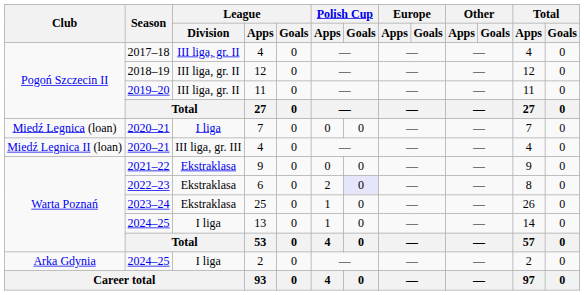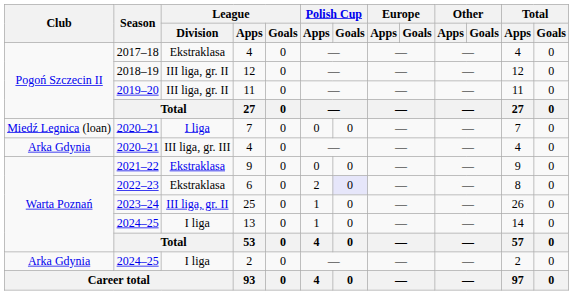2017–18 / 4 | League / Division: III liga, gr. II -> Ekstraklasa
2020–21 / 4 | Club: Miedź Legnica II (loan) -> Arka Gdynia
25 | League / Division: Ekstraklasa -> III liga, gr. II
